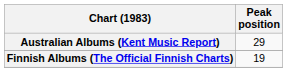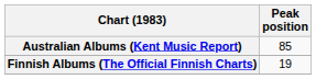Australian Albums (Kent Music Report) | Peak position: 29 -> 85
